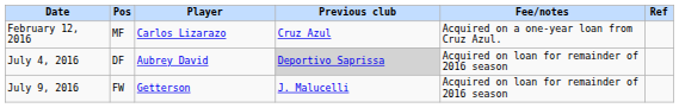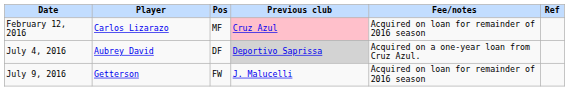columns swapped: Player <-> Pos
February 12, 2016 | Previous club: no background -> pink background
February 12, 2016 | Fee/notes: Acquired on a one-year loan from Cruz Azul. -> Acquired on loan for remainder of 2016 season
July 4, 2016 | Fee/notes: Acquired on loan for remainder of 2016 season -> Acquired on a one-year loan from Cruz Azul.
